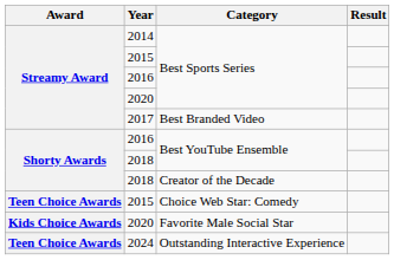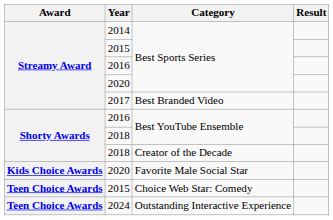rows swapped: 2020 / Favorite Male Social Star <-> 2015 / Choice Web Star: Comedy
